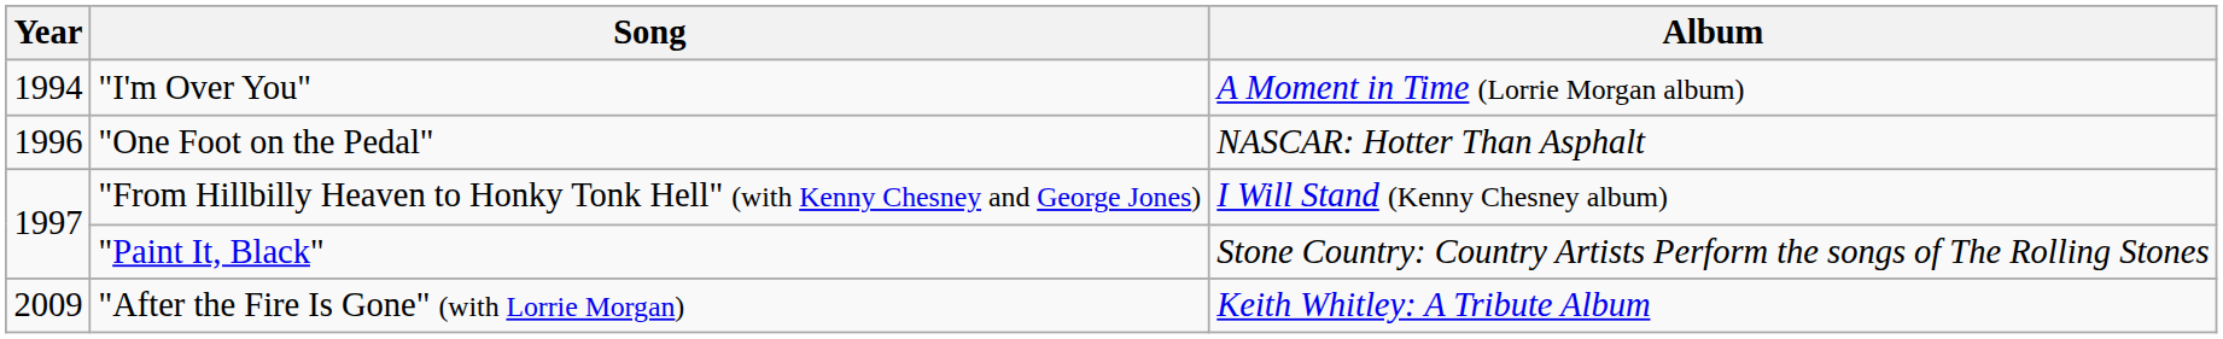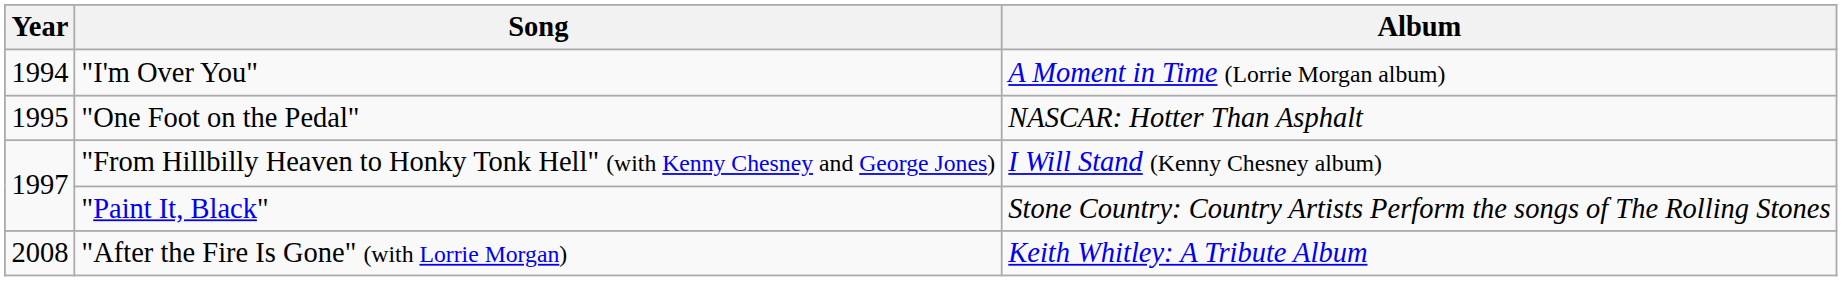"One Foot on the Pedal" | Year: 1996 -> 1995
"After the Fire Is Gone" (with Lorrie Morgan) | Year: 2009 -> 2008
